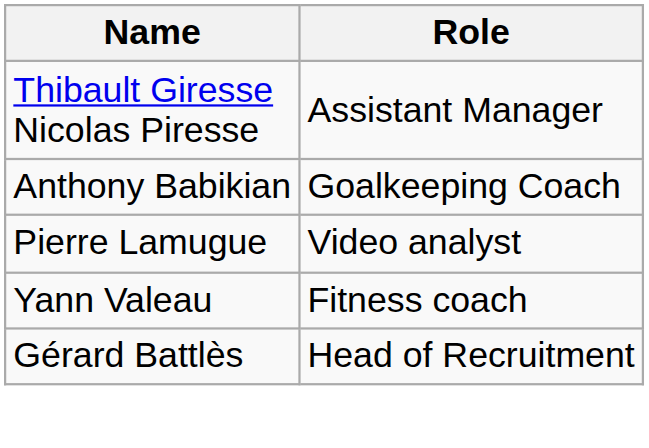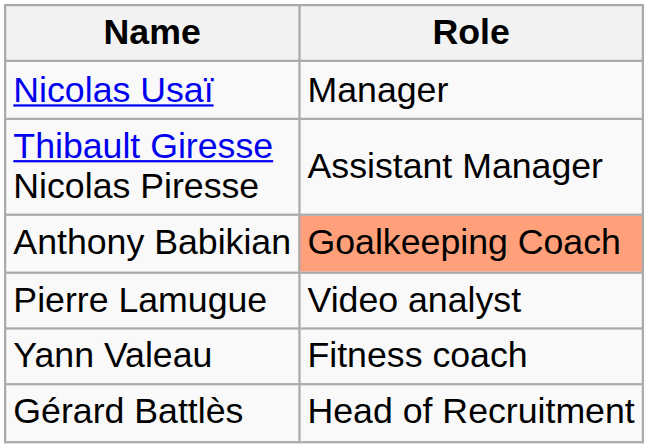+ row: Nicolas Usaï | Manager
Anthony Babikian | Role: no background -> lightsalmon background
